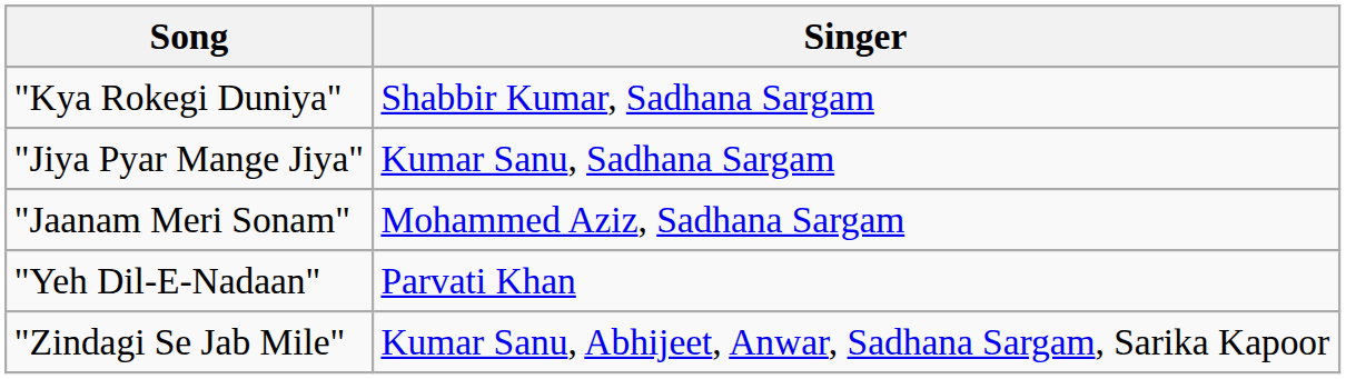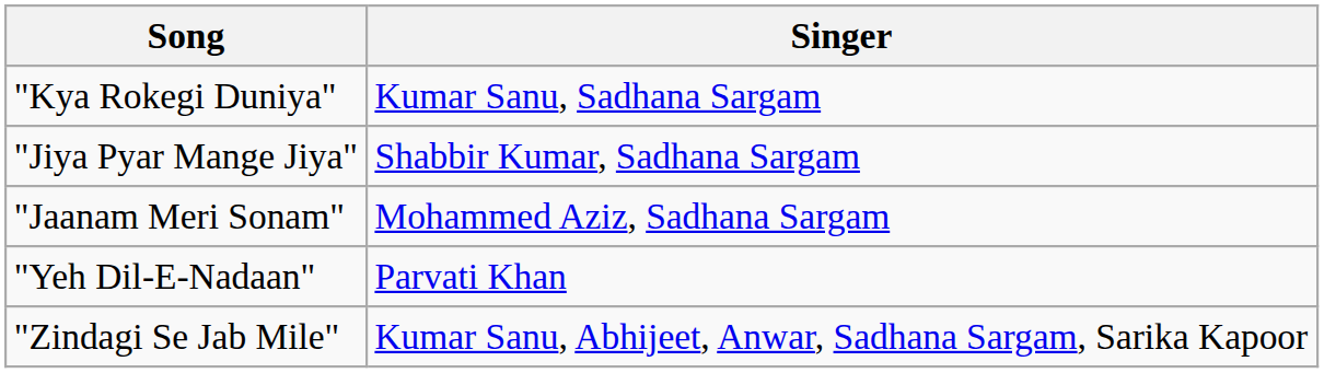"Kya Rokegi Duniya" | Singer: Shabbir Kumar, Sadhana Sargam -> Kumar Sanu, Sadhana Sargam
"Jiya Pyar Mange Jiya" | Singer: Kumar Sanu, Sadhana Sargam -> Shabbir Kumar, Sadhana Sargam
